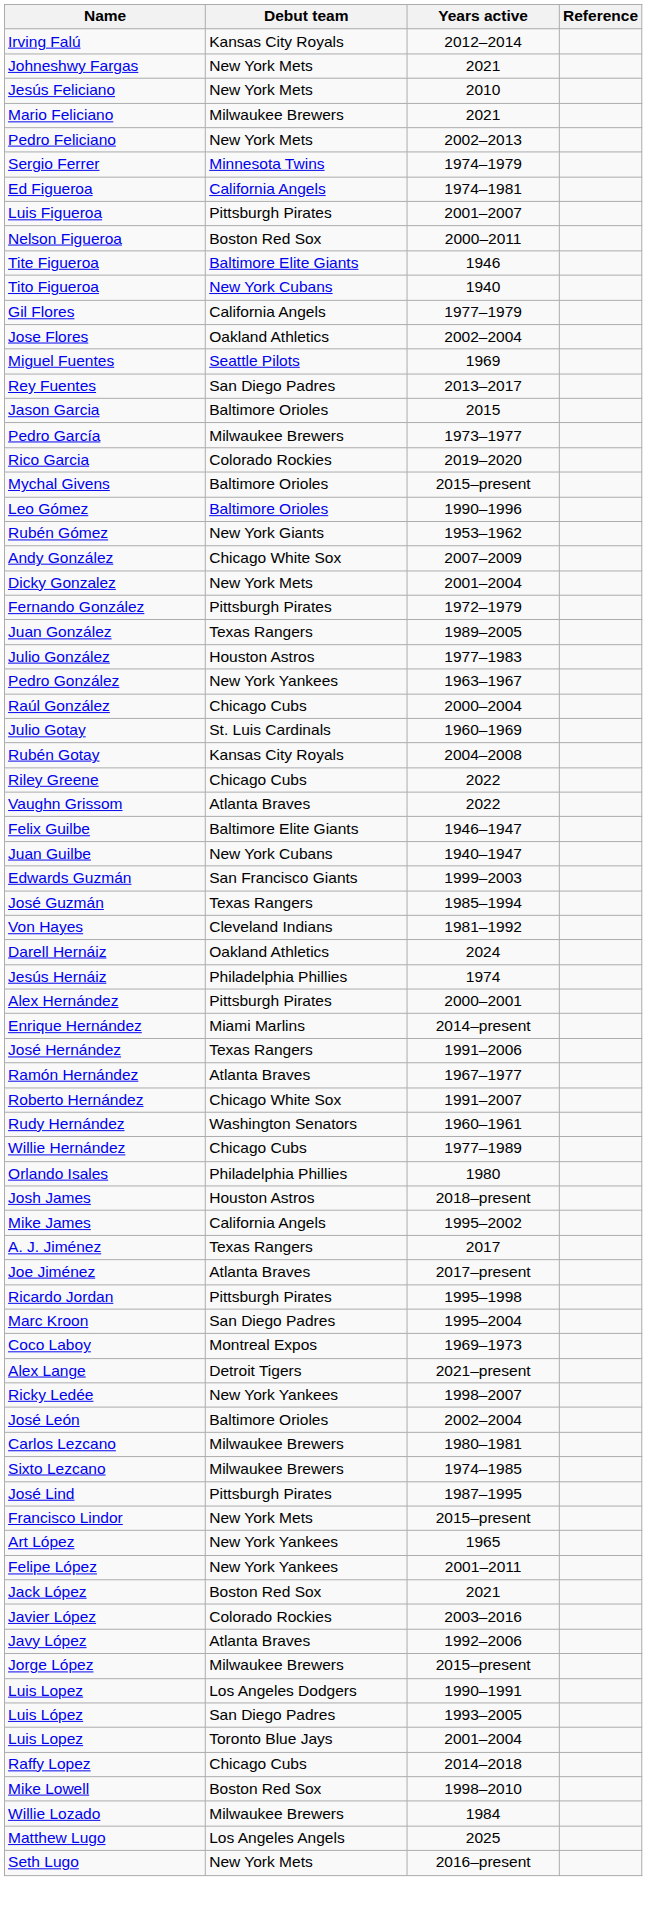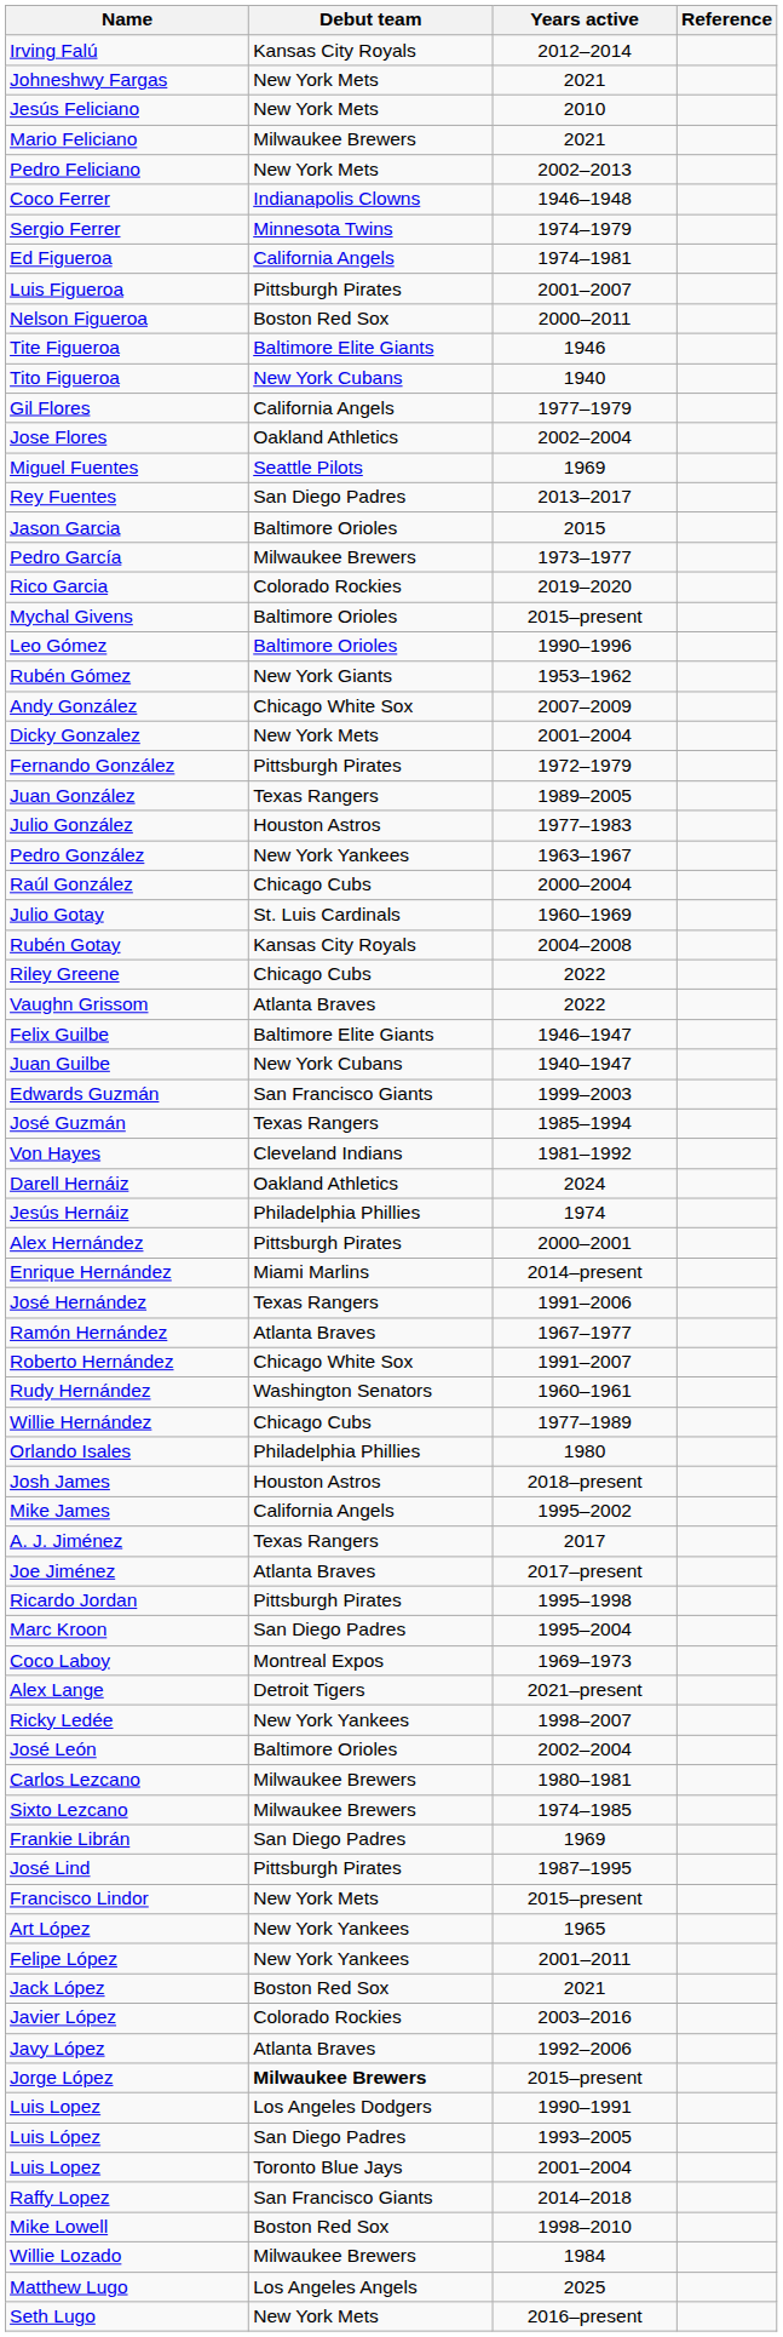+ row: Coco Ferrer | Indianapolis Clowns | 1946–1948
+ row: Frankie Librán | San Diego Padres | 1969
Jorge López | Debut team: normal -> bold
Raffy Lopez | Debut team: Chicago Cubs -> San Francisco Giants
